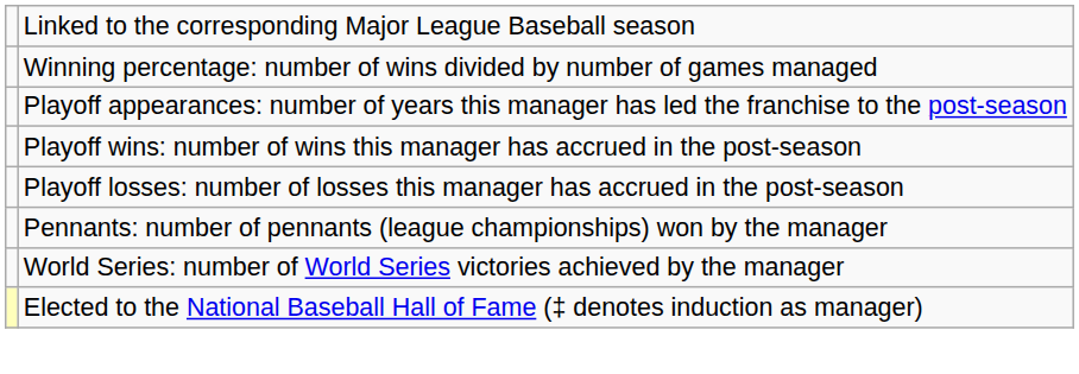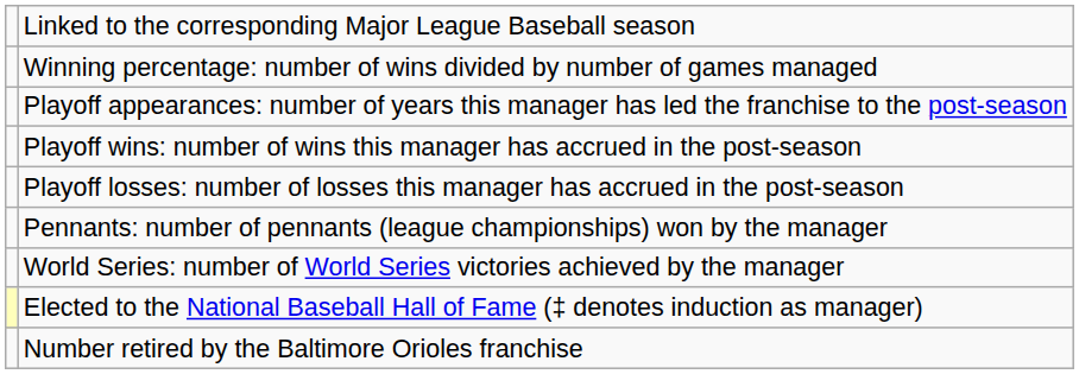+ row: Number retired by the Baltimore Orioles franchise
